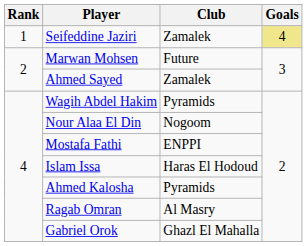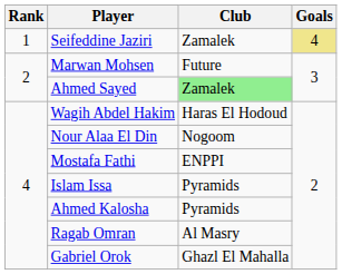Ahmed Sayed | Club: no background -> lightgreen background
Wagih Abdel Hakim | Club: Pyramids -> Haras El Hodoud
Islam Issa | Club: Haras El Hodoud -> Pyramids
